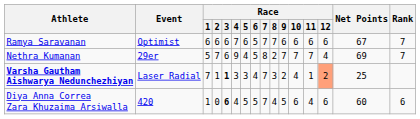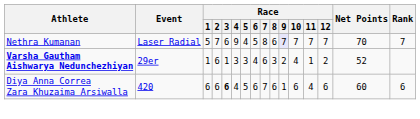- row: Ramya Saravanan | Optimist | 6 | 6 | 6 | 7 | 6 | 5 | 7 | 7 | 6 | 6 | 6 | 6 | 67 | 7
Nethra Kumanan | Event: 29er -> Laser Radial
Nethra Kumanan | Race / 8: 2 -> 6
Nethra Kumanan | Race / 9: no background -> lavender background
Nethra Kumanan | Race / 12: 4 -> 7
Nethra Kumanan | Net Points: 69 -> 70
Varsha Gautham Aishwarya Nedunchezhiyan | Event: Laser Radial -> 29er
Varsha Gautham Aishwarya Nedunchezhiyan | Race / 1: 7 -> 1
Varsha Gautham Aishwarya Nedunchezhiyan | Race / 2: 1 -> 6
Varsha Gautham Aishwarya Nedunchezhiyan | Race / 3: bold -> normal
Varsha Gautham Aishwarya Nedunchezhiyan | Race / 7: 7 -> 6
Varsha Gautham Aishwarya Nedunchezhiyan | Race / 12: lightsalmon background -> no background
Varsha Gautham Aishwarya Nedunchezhiyan | Net Points: 25 -> 52
Diya Anna Correa Zara Khuzaima Arsiwalla | Race / 1: 1 -> 6
Diya Anna Correa Zara Khuzaima Arsiwalla | Race / 2: 0 -> 6
Diya Anna Correa Zara Khuzaima Arsiwalla | Race / 6: 5 -> 6
Diya Anna Correa Zara Khuzaima Arsiwalla | Race / 8: 4 -> 6
Diya Anna Correa Zara Khuzaima Arsiwalla | Race / 9: 5 -> 1
